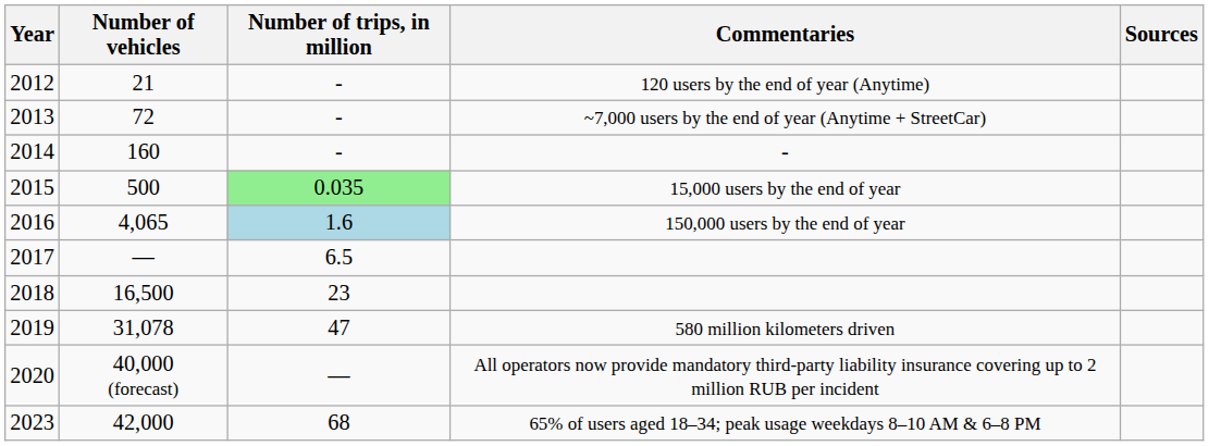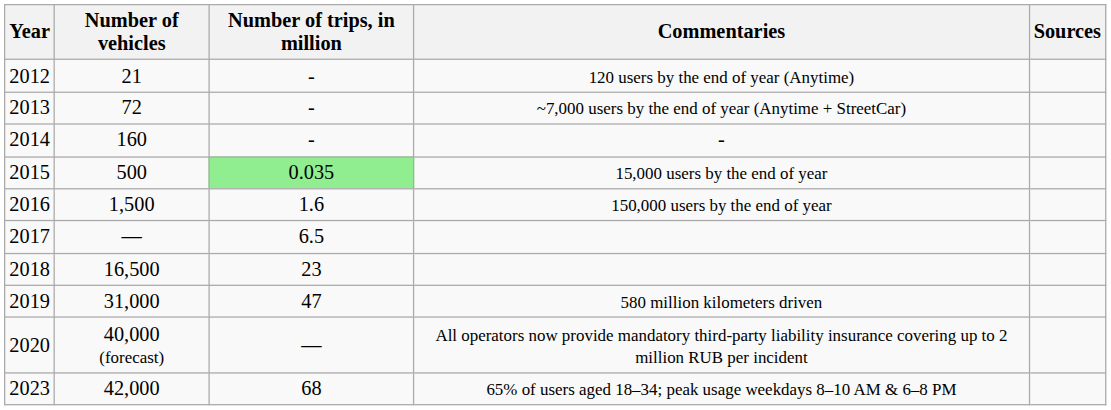150,000 users by the end of year | Number of vehicles: 4,065 -> 1,500
150,000 users by the end of year | Number of trips, in million: lightblue background -> no background
580 million kilometers driven | Number of vehicles: 31,078 -> 31,000
